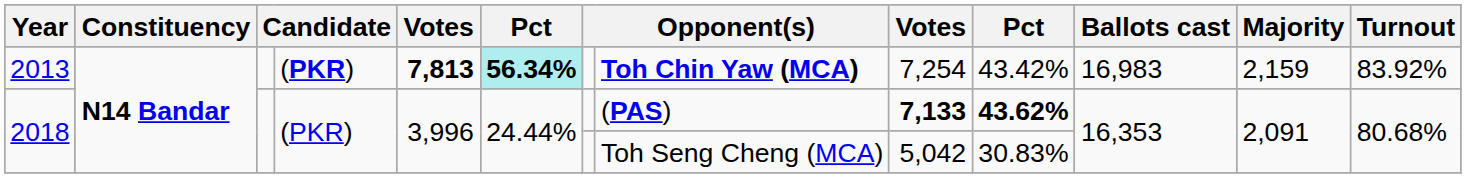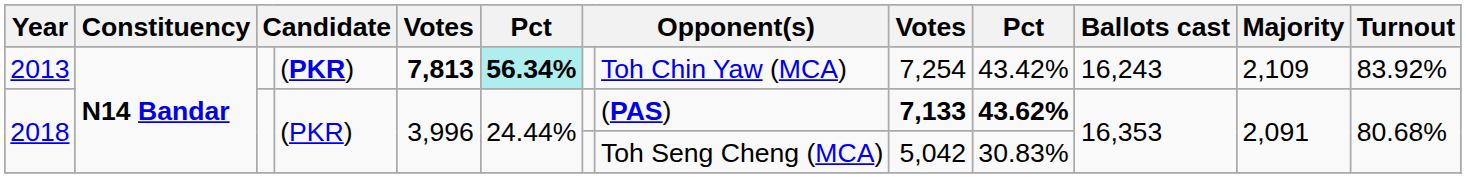2013 | column 8: bold -> normal
2013 | Ballots cast: 16,983 -> 16,243
2013 | Majority: 2,159 -> 2,109
